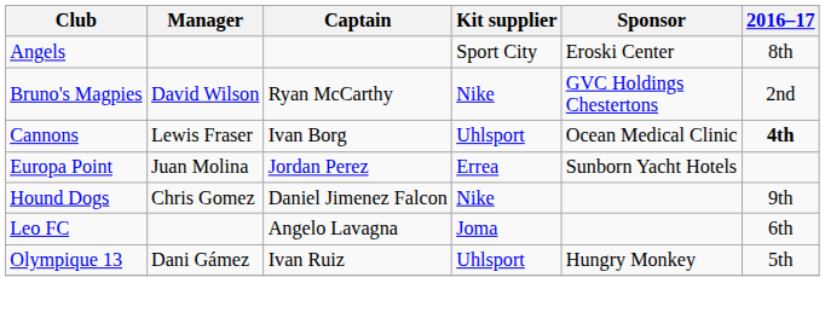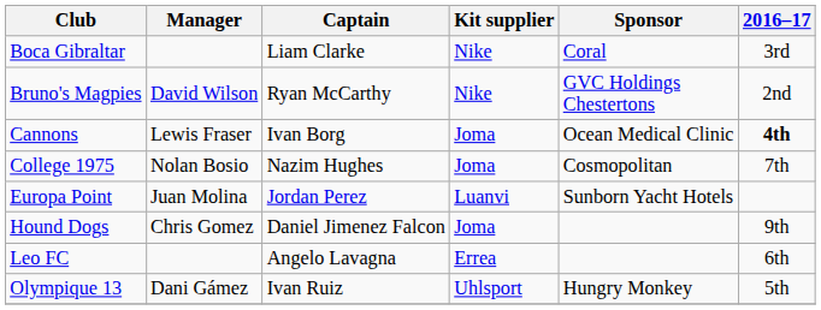- row: Angels | Sport City | Eroski Center | 8th
+ row: Boca Gibraltar | Liam Clarke | Nike | Coral | 3rd
Cannons | Kit supplier: Uhlsport -> Joma
+ row: College 1975 | Nolan Bosio | Nazim Hughes | Joma | Cosmopolitan | 7th
Europa Point | Kit supplier: Errea -> Luanvi
Hound Dogs | Kit supplier: Nike -> Joma
Leo FC | Kit supplier: Joma -> Errea
